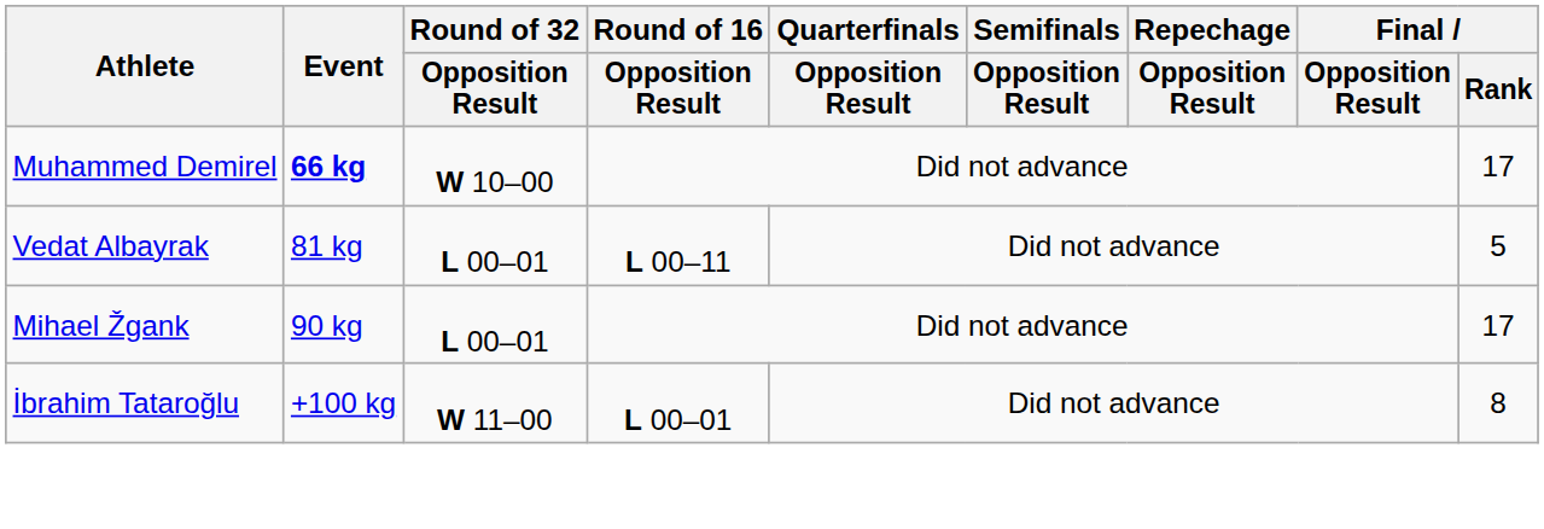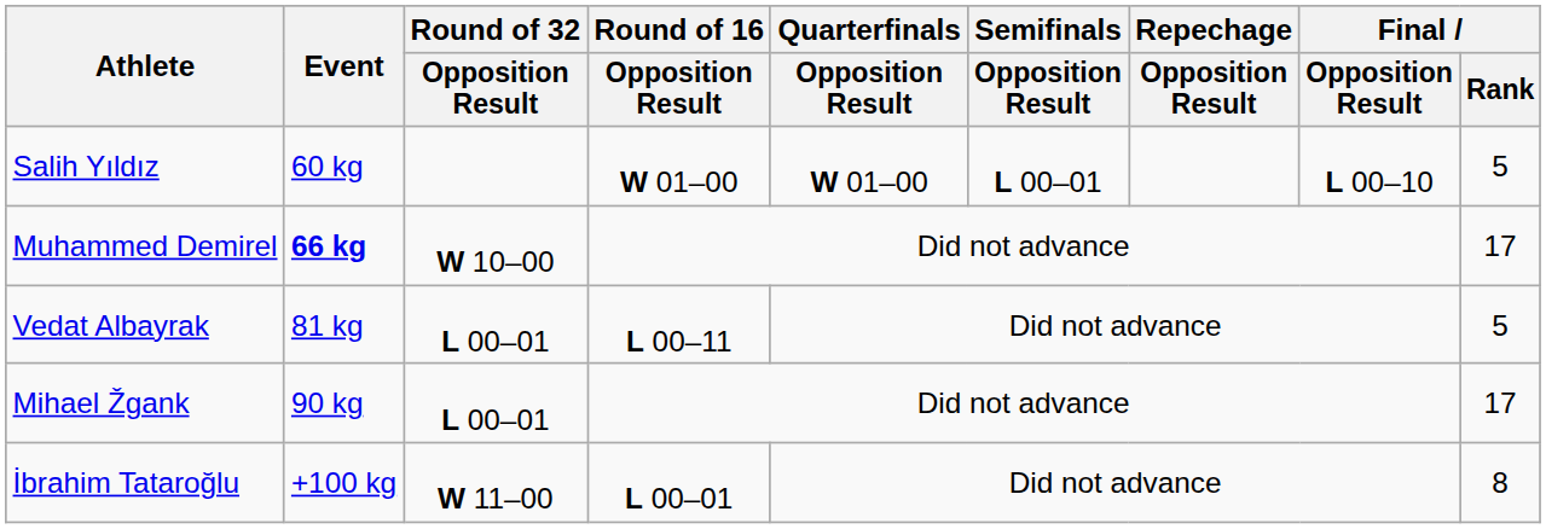+ row: Salih Yıldız | 60 kg | W 01–00 | W 01–00 | L 00–01 | L 00–10 | 5
